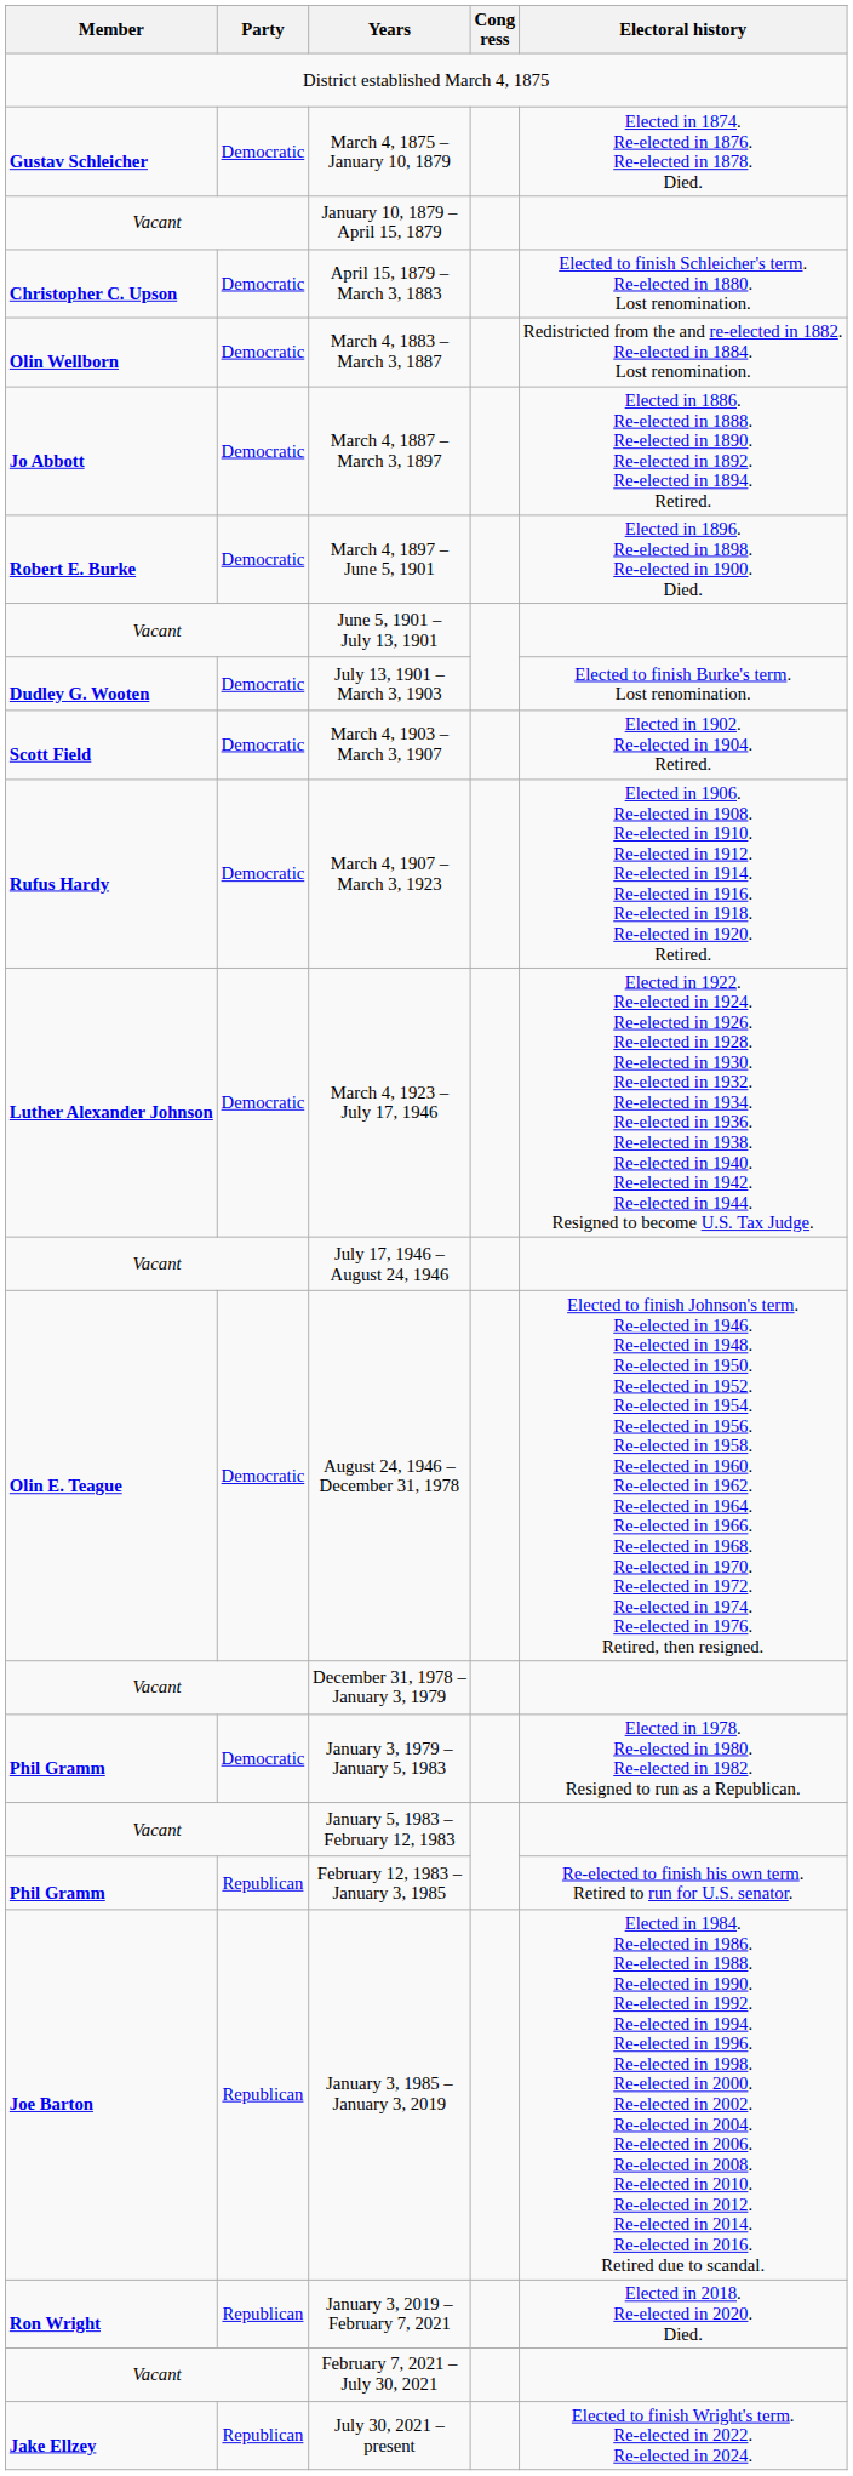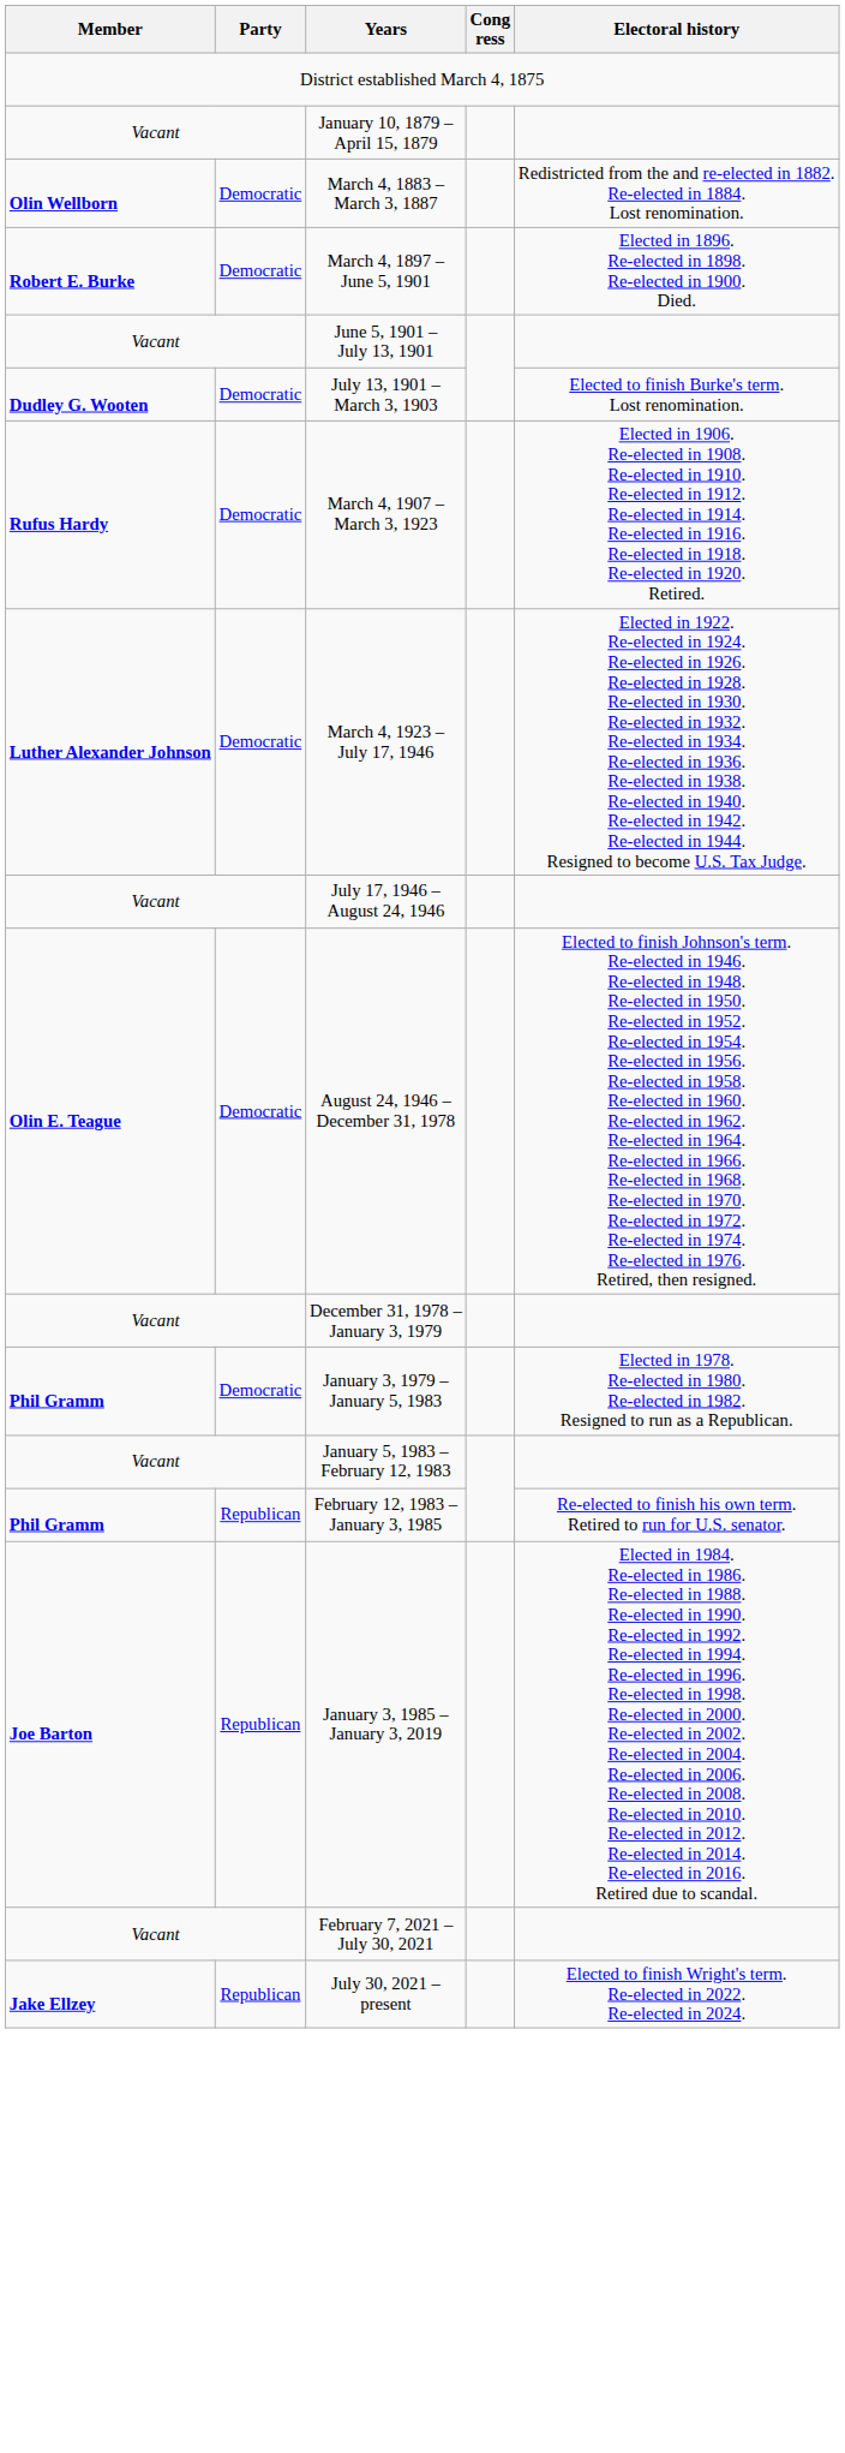- row: Gustav Schleicher | Democratic | March 4, 1875 – January 10, 1879 | Elected in 1874. Re-elected in 1876. Re-elected in 1878. Died.
- row: Christopher C. Upson | Democratic | April 15, 1879 – March 3, 1883 | Elected to finish Schleicher's term. Re-elected in 1880. Lost renomination.
- row: Jo Abbott | Democratic | March 4, 1887 – March 3, 1897 | Elected in 1886. Re-elected in 1888. Re-elected in 1890. Re-elected in 1892. Re-elected in 1894. Retired.
- row: Scott Field | Democratic | March 4, 1903 – March 3, 1907 | Elected in 1902. Re-elected in 1904. Retired.
- row: Ron Wright | Republican | January 3, 2019 – February 7, 2021 | Elected in 2018. Re-elected in 2020. Died.
